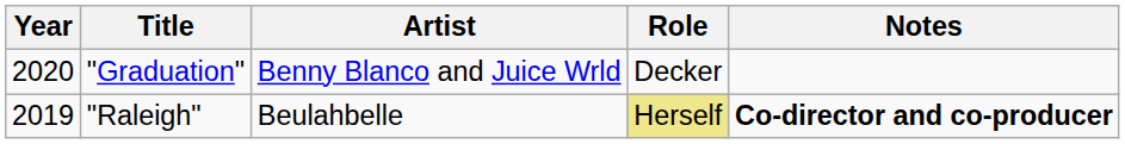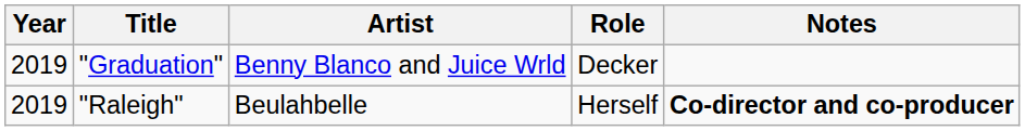"Graduation" | Year: 2020 -> 2019
"Raleigh" | Role: khaki background -> no background
